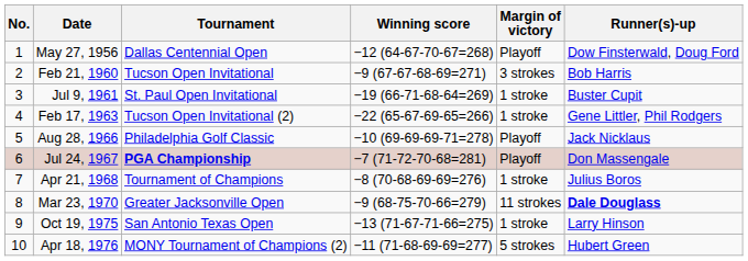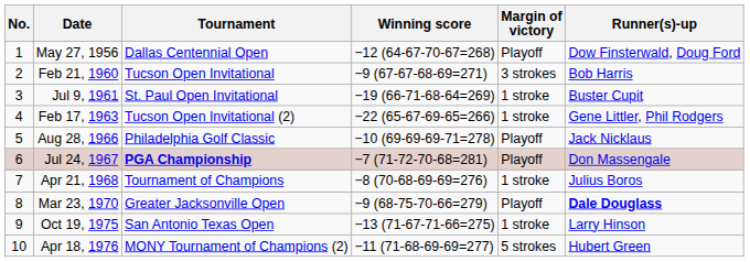Mar 23, 1970 | Margin of victory: 11 strokes -> Playoff
